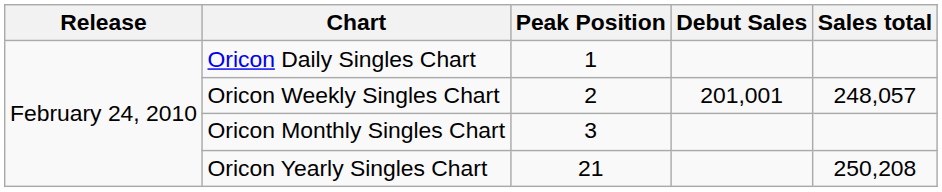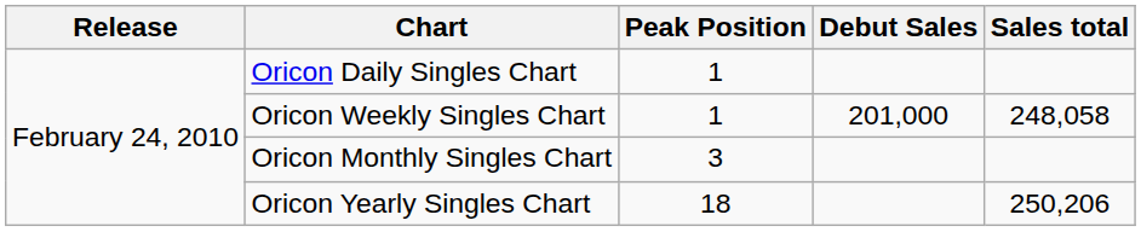Oricon Weekly Singles Chart | Peak Position: 2 -> 1
Oricon Weekly Singles Chart | Debut Sales: 201,001 -> 201,000
Oricon Weekly Singles Chart | Sales total: 248,057 -> 248,058
Oricon Yearly Singles Chart | Peak Position: 21 -> 18
Oricon Yearly Singles Chart | Sales total: 250,208 -> 250,206
